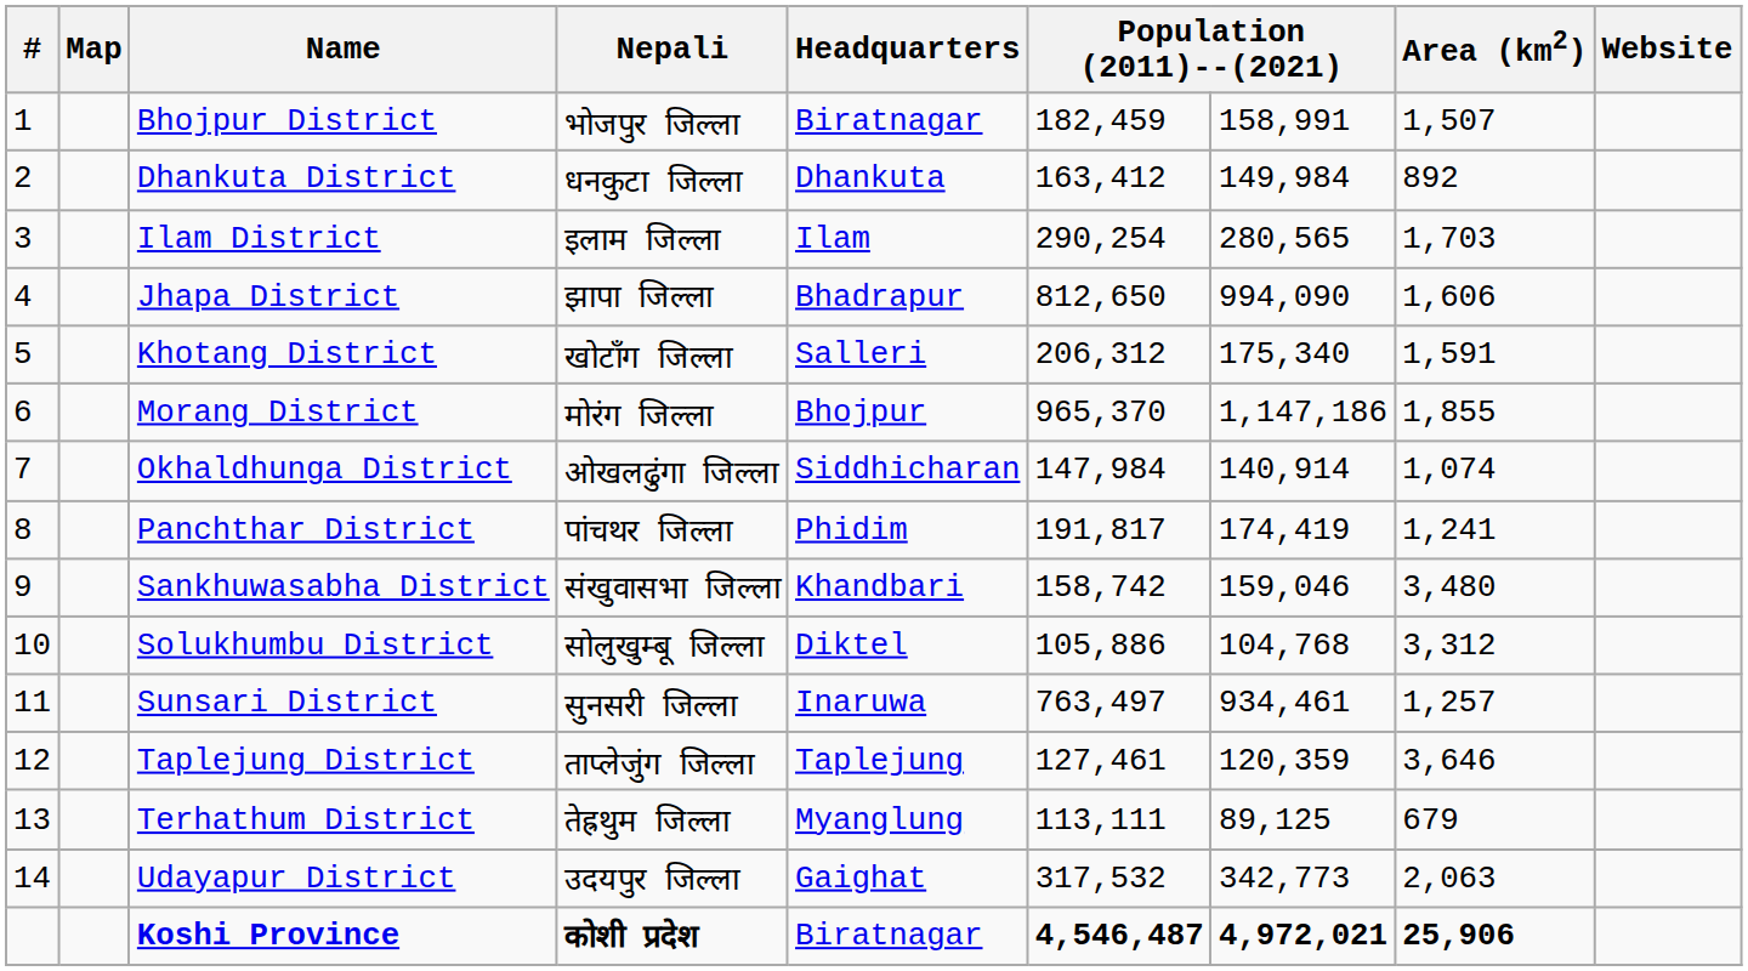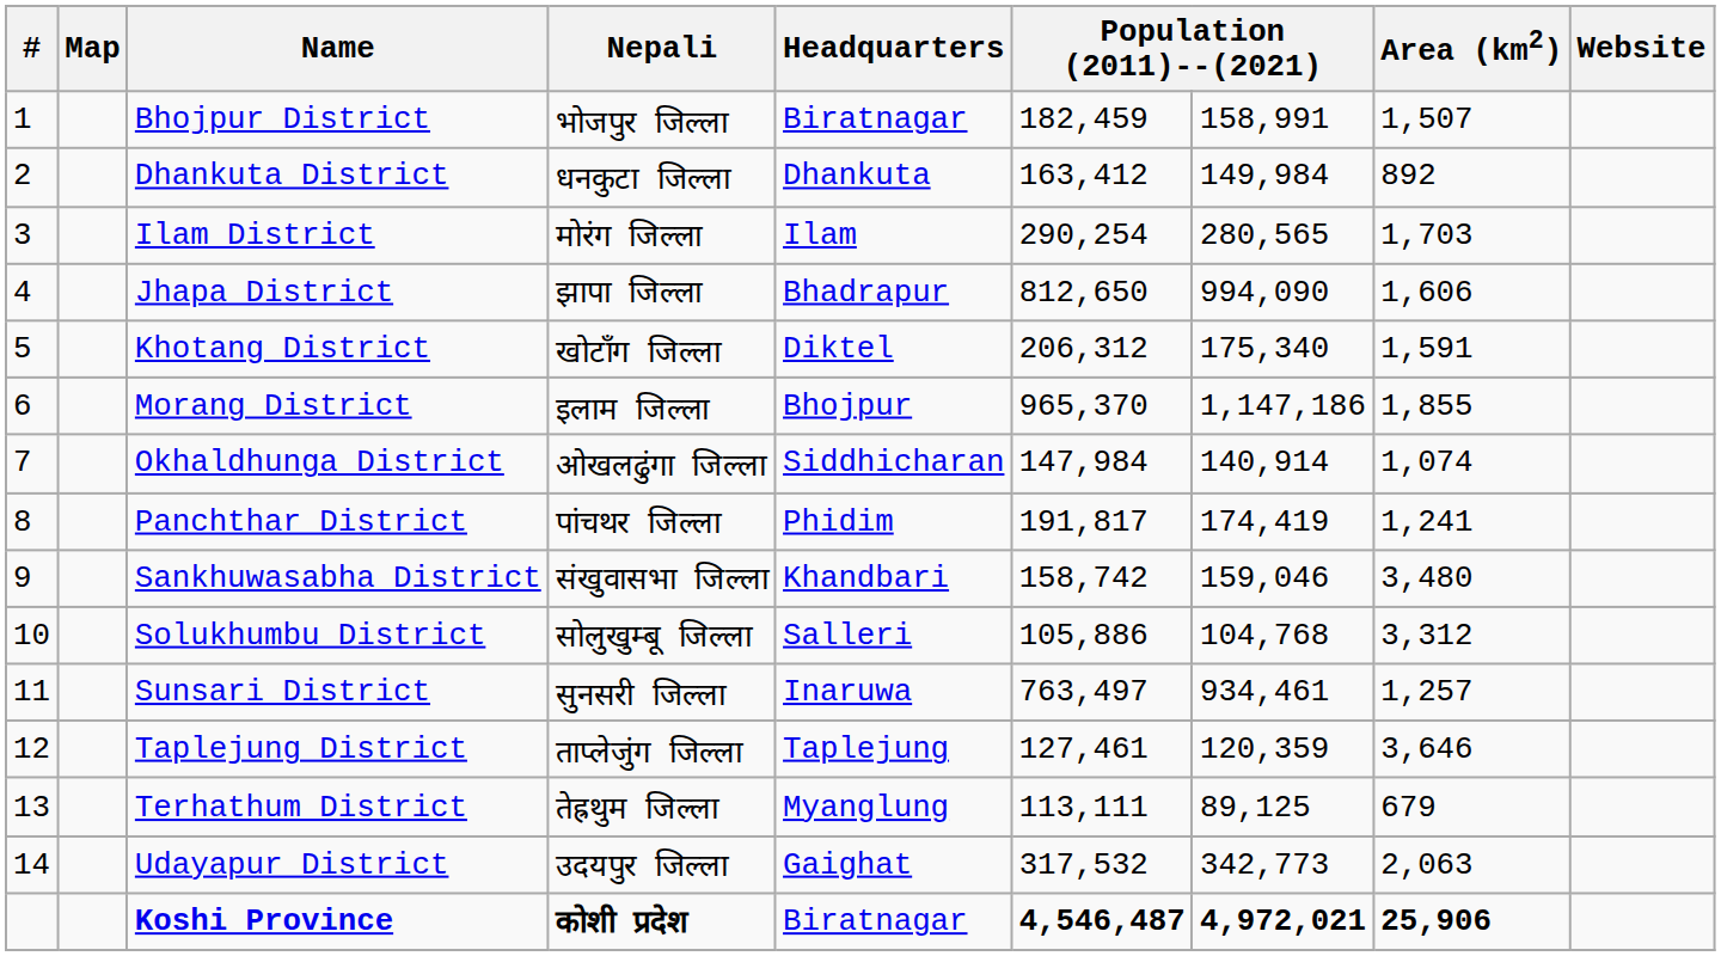Ilam District | Nepali: इलाम जिल्ला -> मोरंग जिल्ला
Khotang District | Headquarters: Salleri -> Diktel
Morang District | Nepali: मोरंग जिल्ला -> इलाम जिल्ला
Solukhumbu District | Headquarters: Diktel -> Salleri
